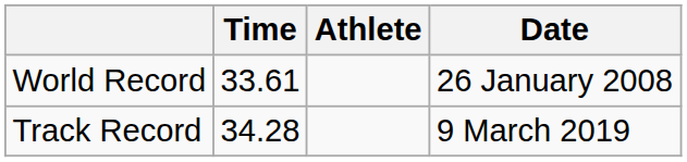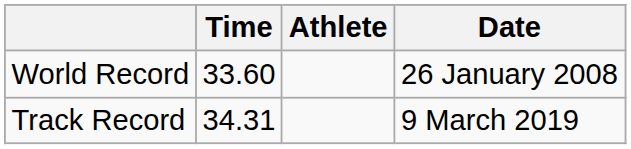World Record | Time: 33.61 -> 33.60
Track Record | Time: 34.28 -> 34.31
